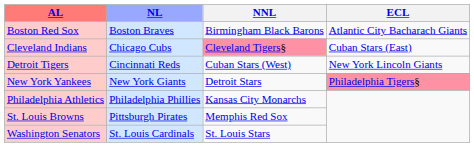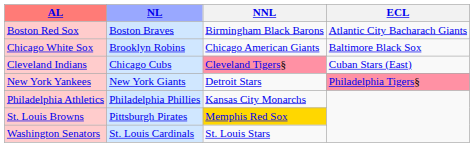+ row: Chicago White Sox | Brooklyn Robins | Chicago American Giants | Baltimore Black Sox
- row: Detroit Tigers | Cincinnati Reds | Cuban Stars (West) | New York Lincoln Giants
St. Louis Browns | NNL: no background -> gold background
